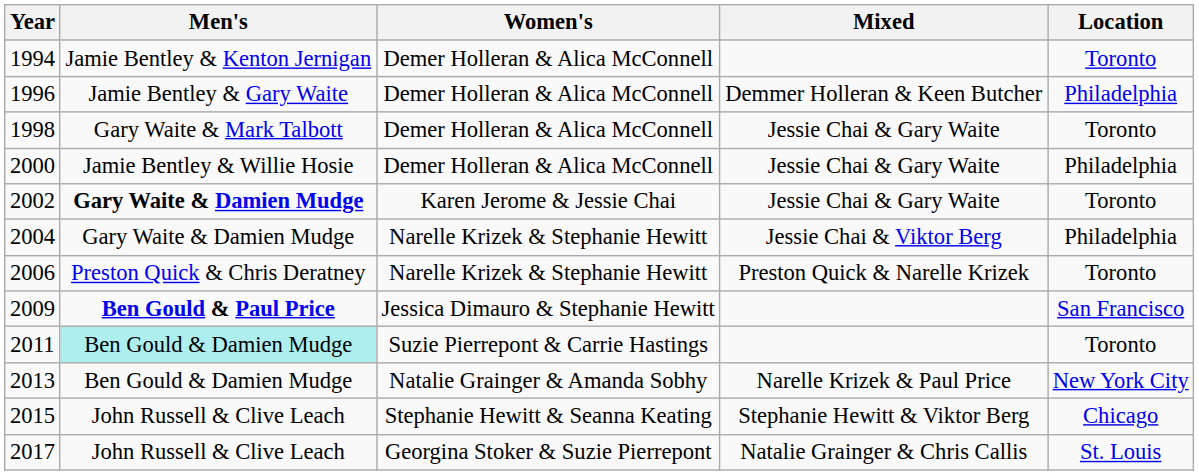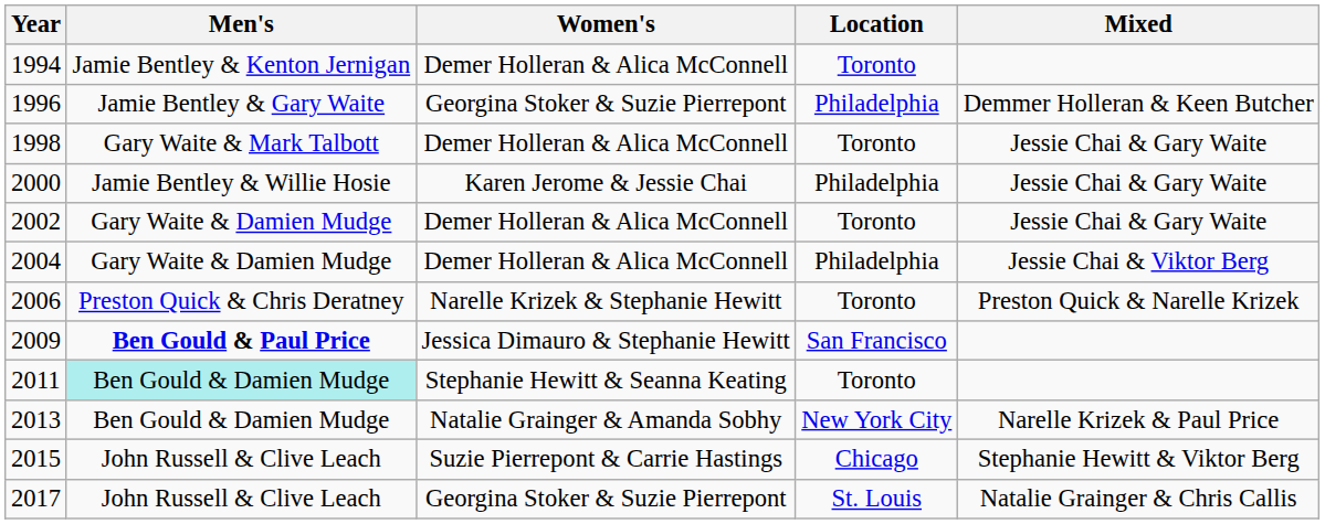columns swapped: Mixed <-> Location
1996 | Women's: Demer Holleran & Alica McConnell -> Georgina Stoker & Suzie Pierrepont
2000 | Women's: Demer Holleran & Alica McConnell -> Karen Jerome & Jessie Chai
2002 | Men's: bold -> normal
2002 | Women's: Karen Jerome & Jessie Chai -> Demer Holleran & Alica McConnell
2004 | Women's: Narelle Krizek & Stephanie Hewitt -> Demer Holleran & Alica McConnell
2011 | Women's: Suzie Pierrepont & Carrie Hastings -> Stephanie Hewitt & Seanna Keating
2015 | Women's: Stephanie Hewitt & Seanna Keating -> Suzie Pierrepont & Carrie Hastings
